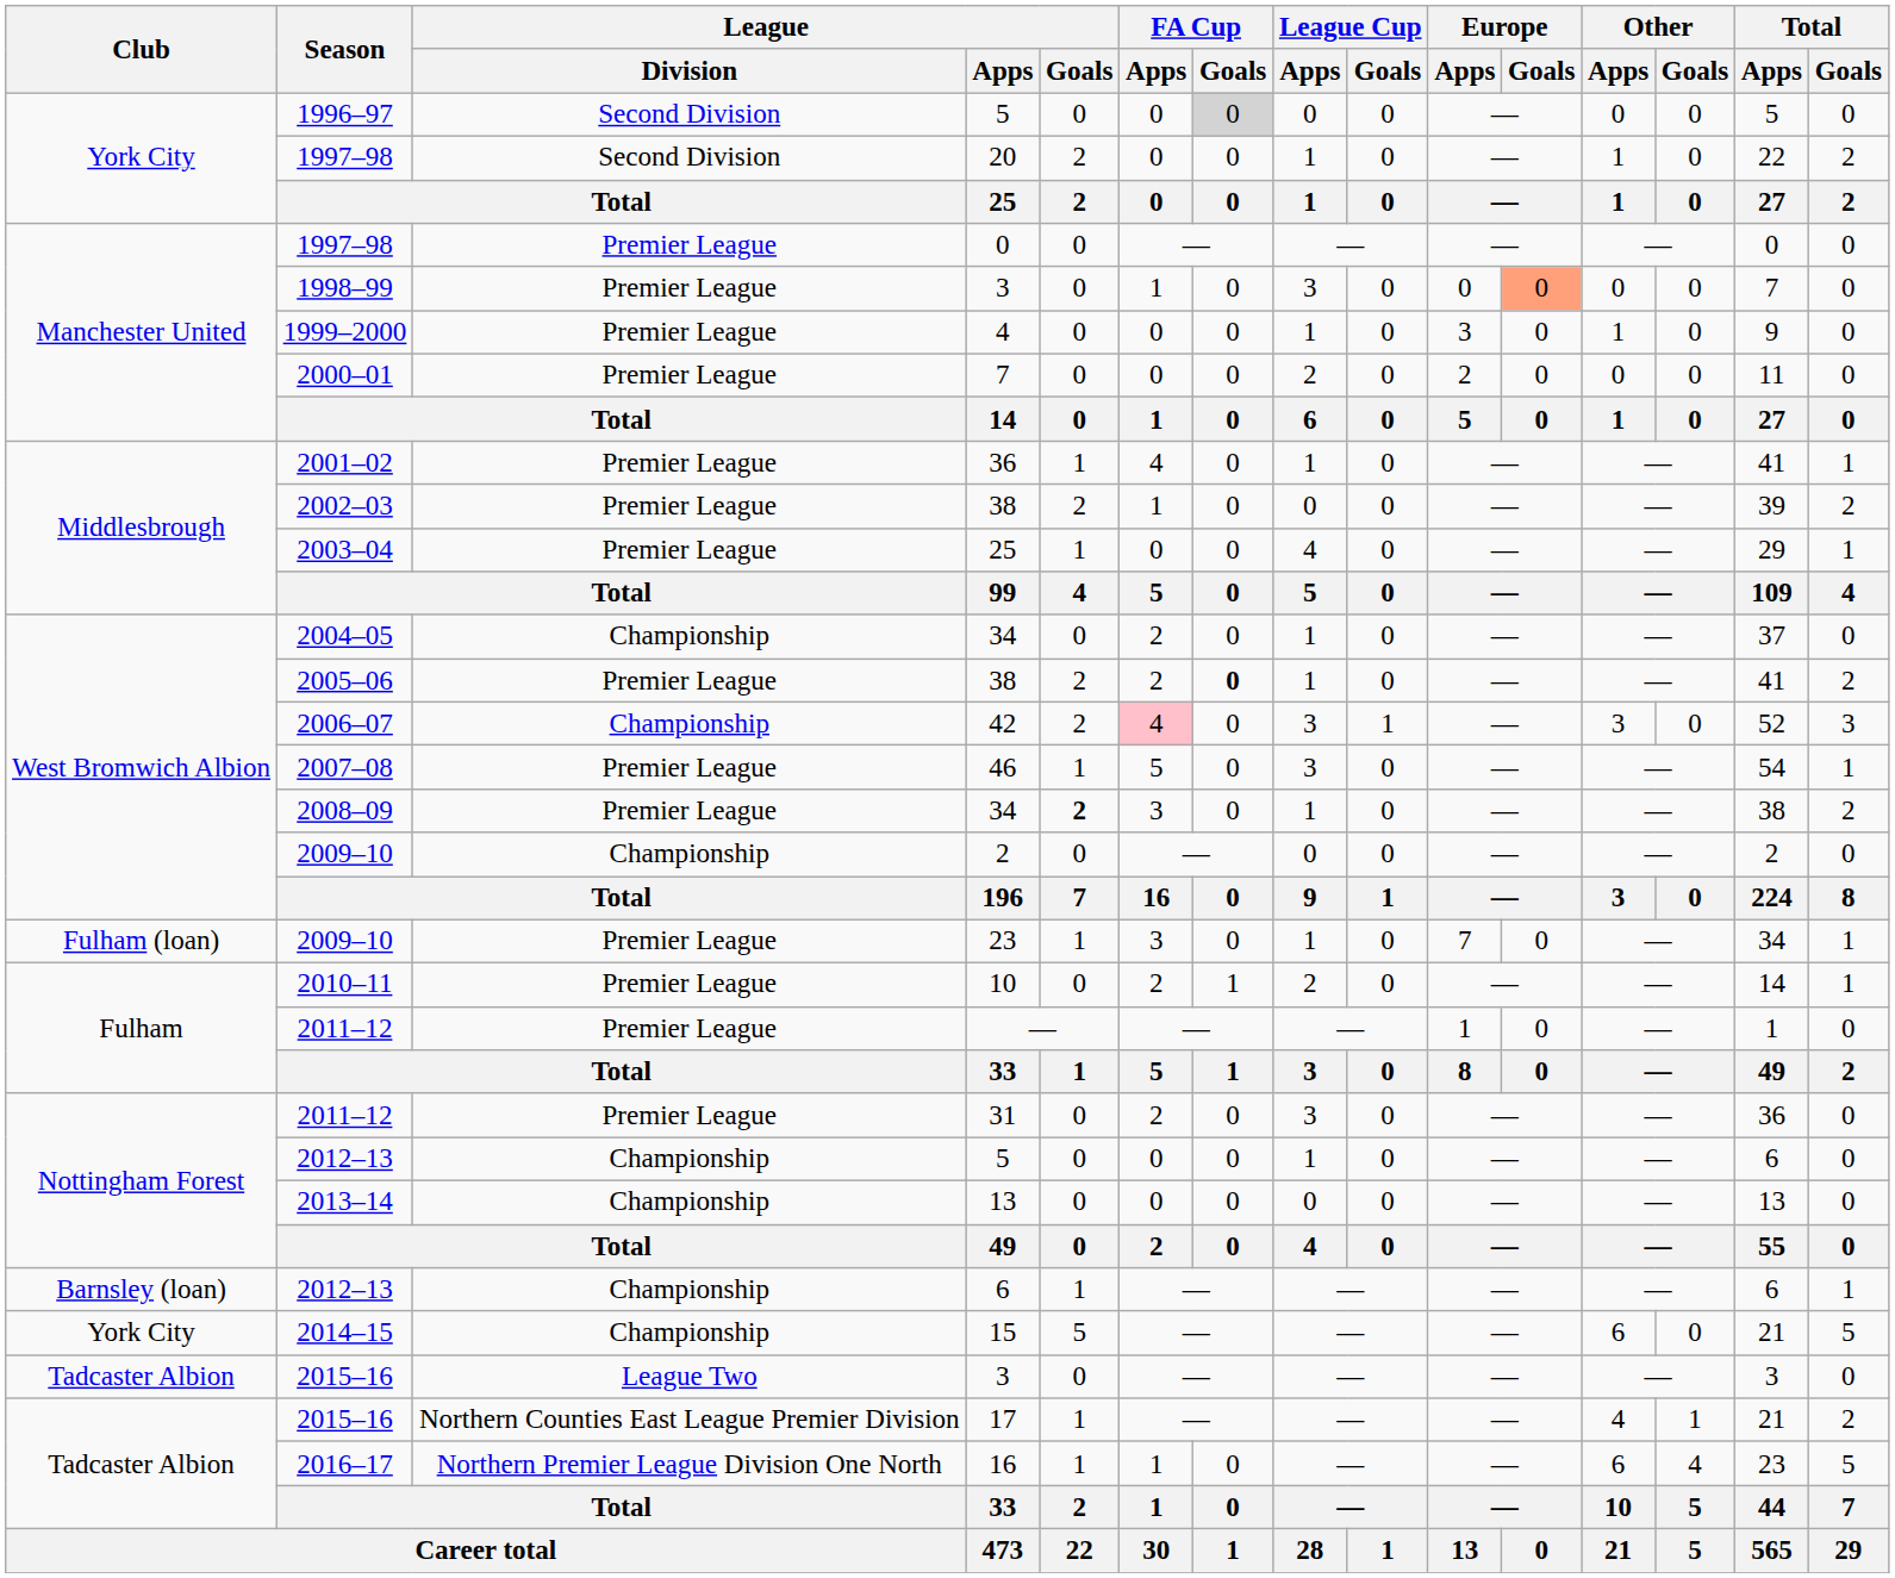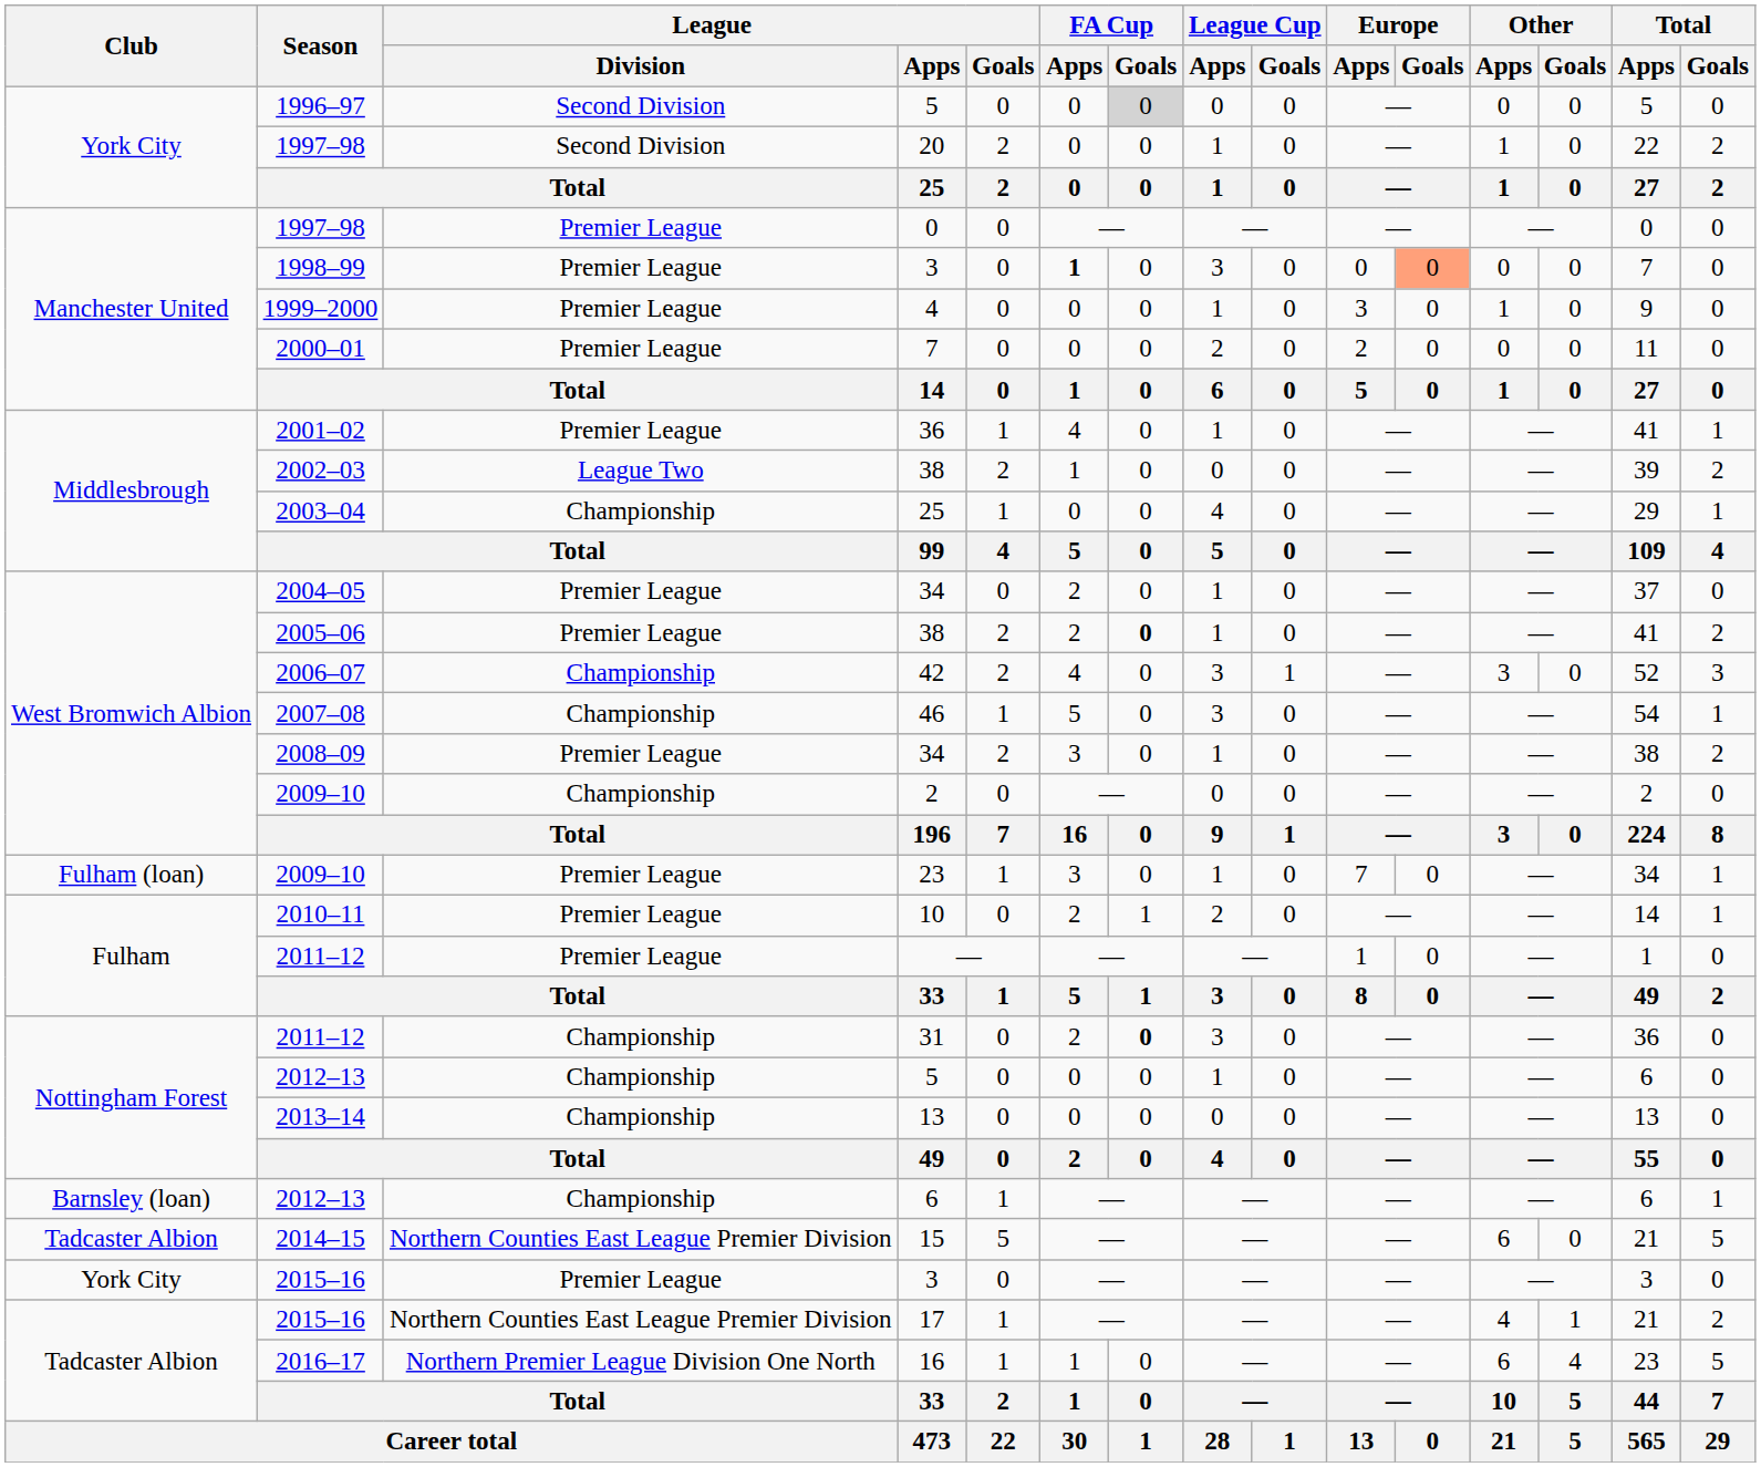1998–99 / 3 | FA Cup / Apps: normal -> bold
2002–03 / 38 | League / Division: Premier League -> League Two
2003–04 / 25 | League / Division: Premier League -> Championship
2004–05 / 34 | League / Division: Championship -> Premier League
42 | FA Cup / Apps: pink background -> no background
46 | League / Division: Premier League -> Championship
2008–09 / 34 | League / Goals: bold -> normal
31 | League / Division: Premier League -> Championship
31 | FA Cup / Goals: normal -> bold
15 | Club: York City -> Tadcaster Albion
15 | League / Division: Championship -> Northern Counties East League Premier Division
2015–16 / 3 | Club: Tadcaster Albion -> York City
2015–16 / 3 | League / Division: League Two -> Premier League
